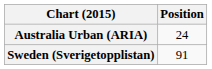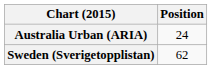Sweden (Sverigetopplistan) | Position: 91 -> 62
